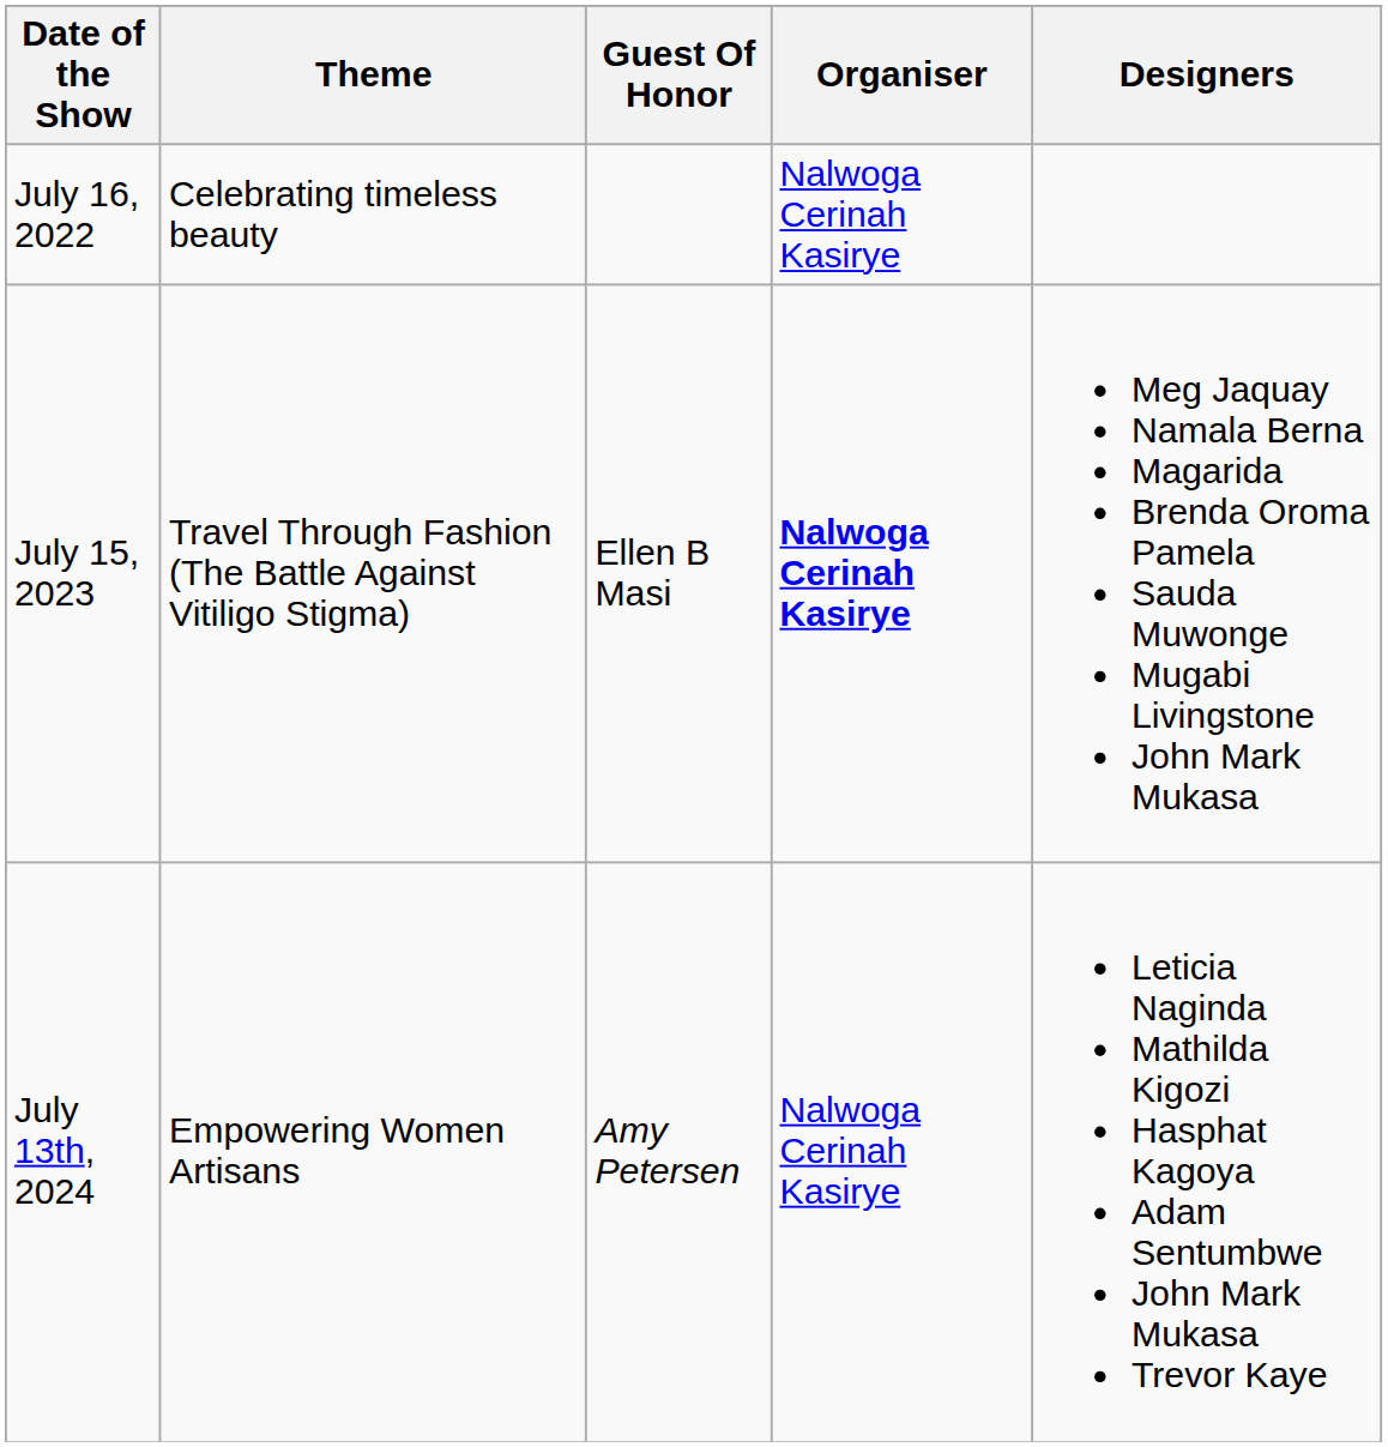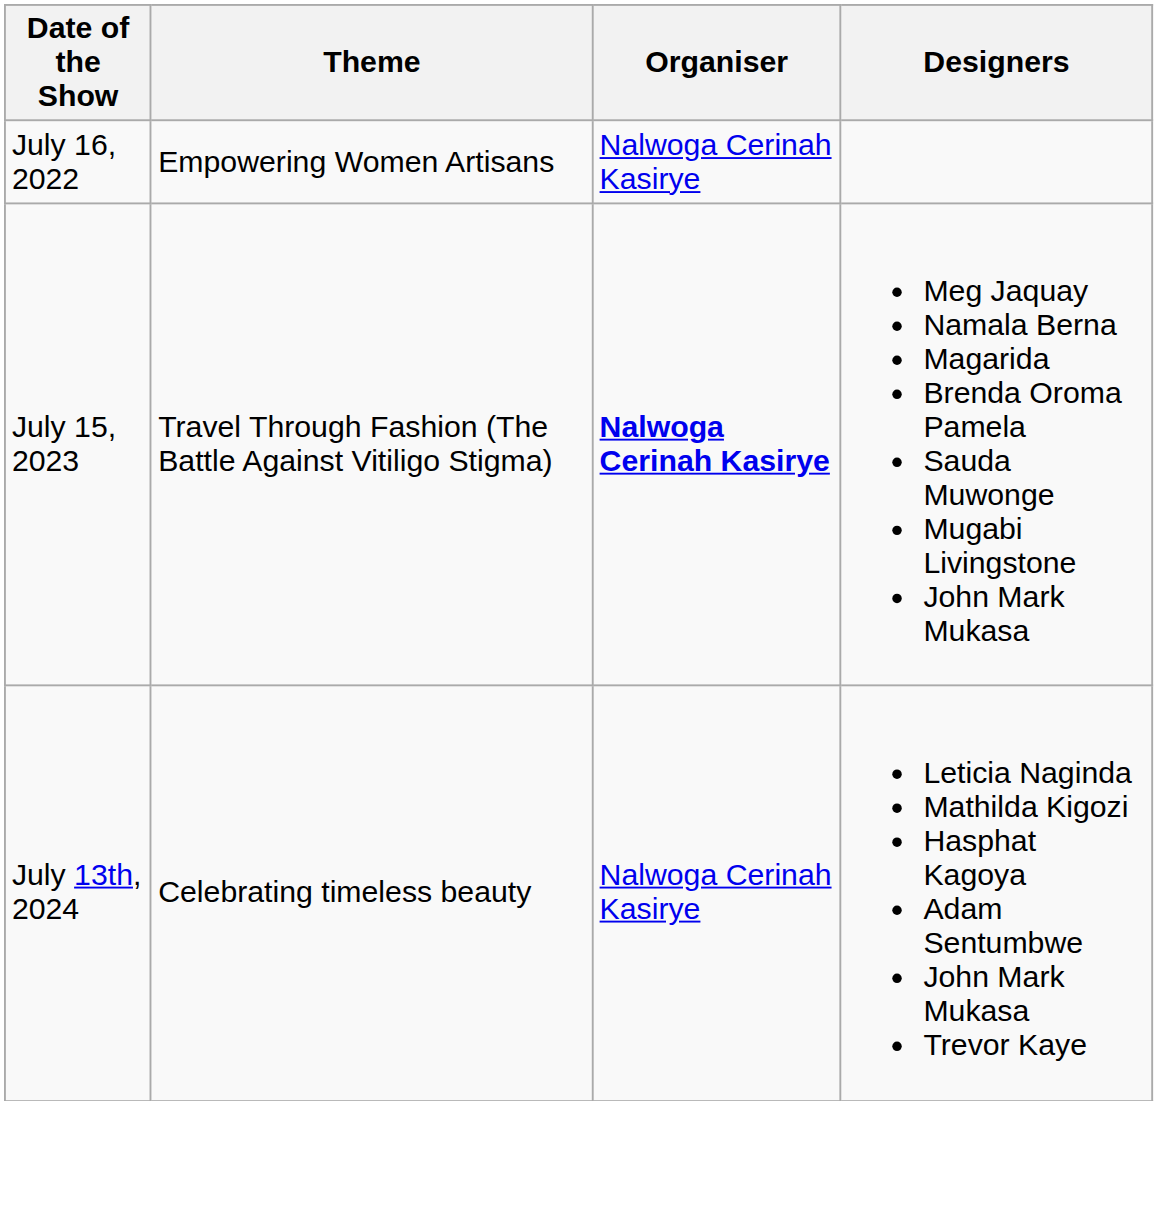- column: Guest Of Honor | Ellen B Masi | Amy Petersen
July 16, 2022 | Theme: Celebrating timeless beauty -> Empowering Women Artisans
July 13th, 2024 | Theme: Empowering Women Artisans -> Celebrating timeless beauty
